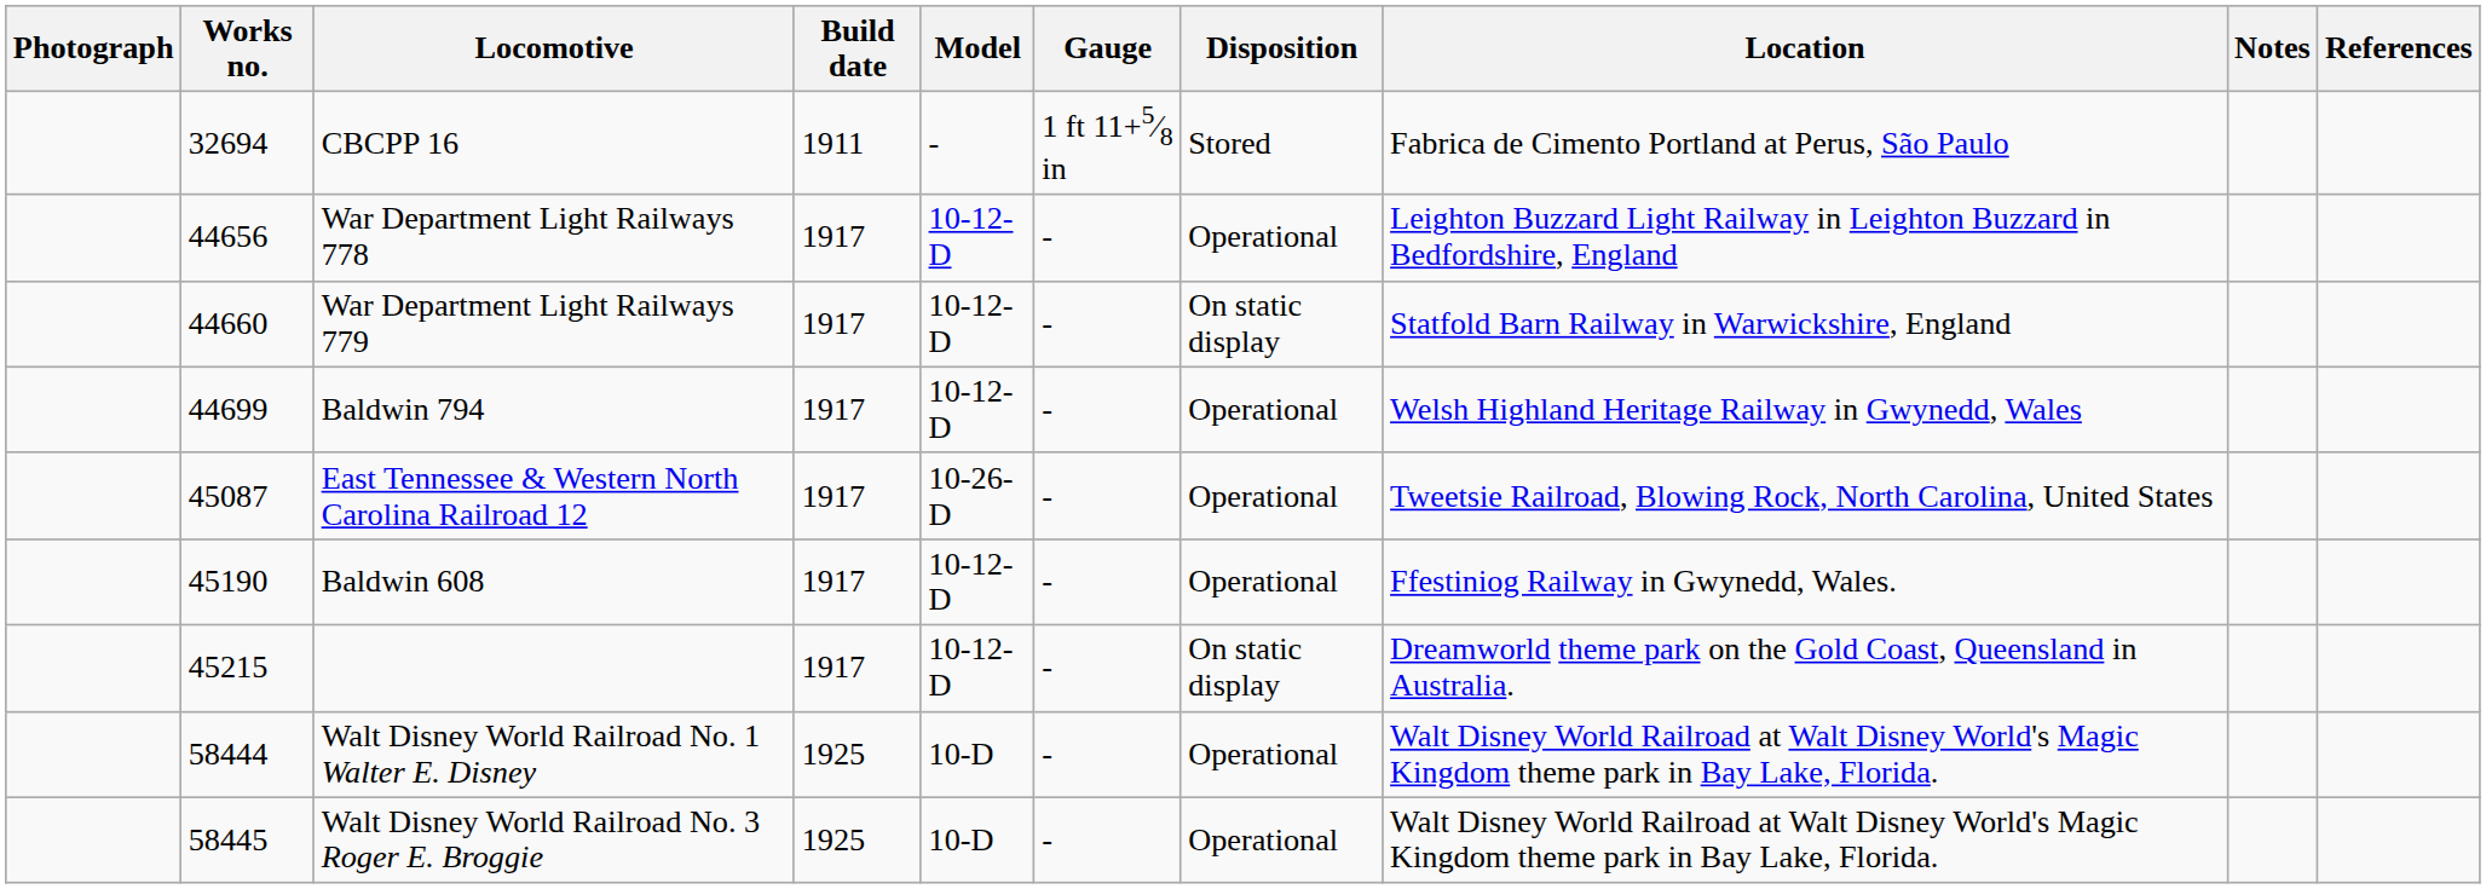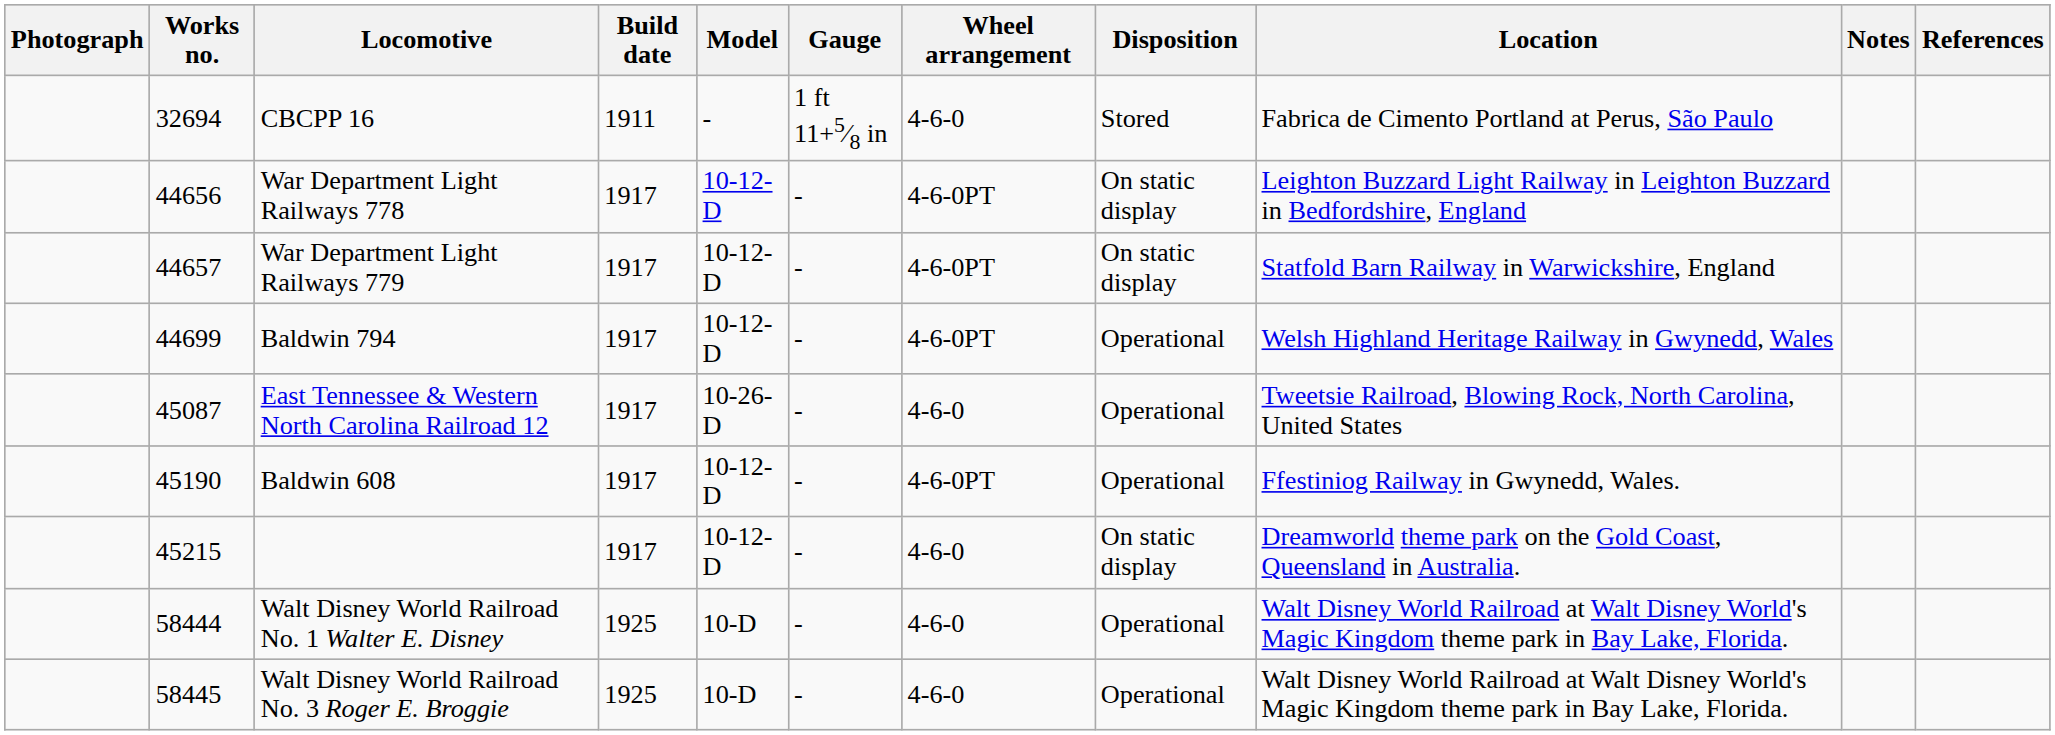+ column: Wheel arrangement | 4-6-0 | 4-6-0PT | 4-6-0PT | 4-6-0PT | 4-6-0 | 4-6-0PT | 4-6-0 | 4-6-0 | 4-6-0
War Department Light Railways 778 | Disposition: Operational -> On static display
War Department Light Railways 779 | Works no.: 44660 -> 44657
